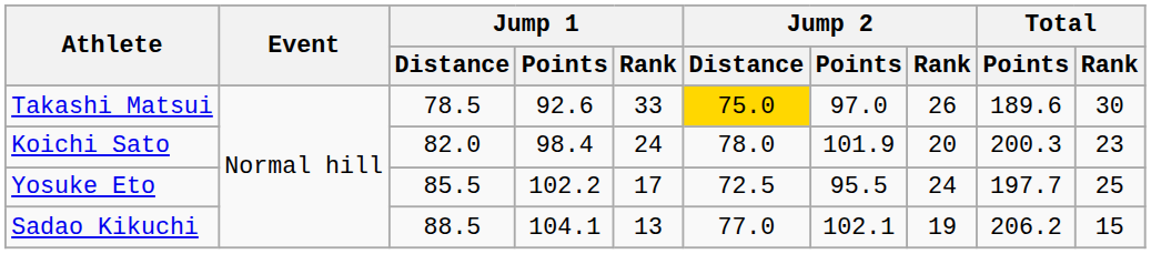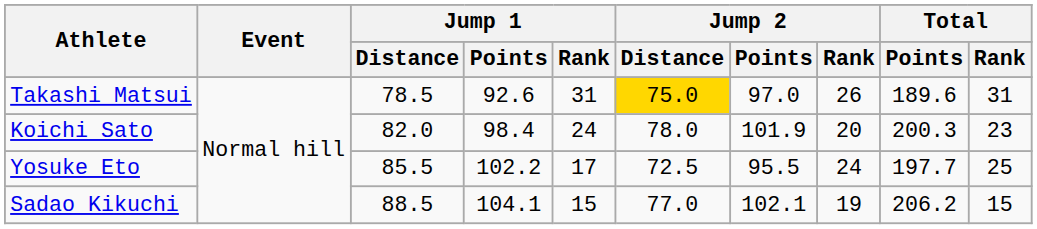Takashi Matsui | Jump 1 / Rank: 33 -> 31
Takashi Matsui | Total / Rank: 30 -> 31
Sadao Kikuchi | Jump 1 / Rank: 13 -> 15
